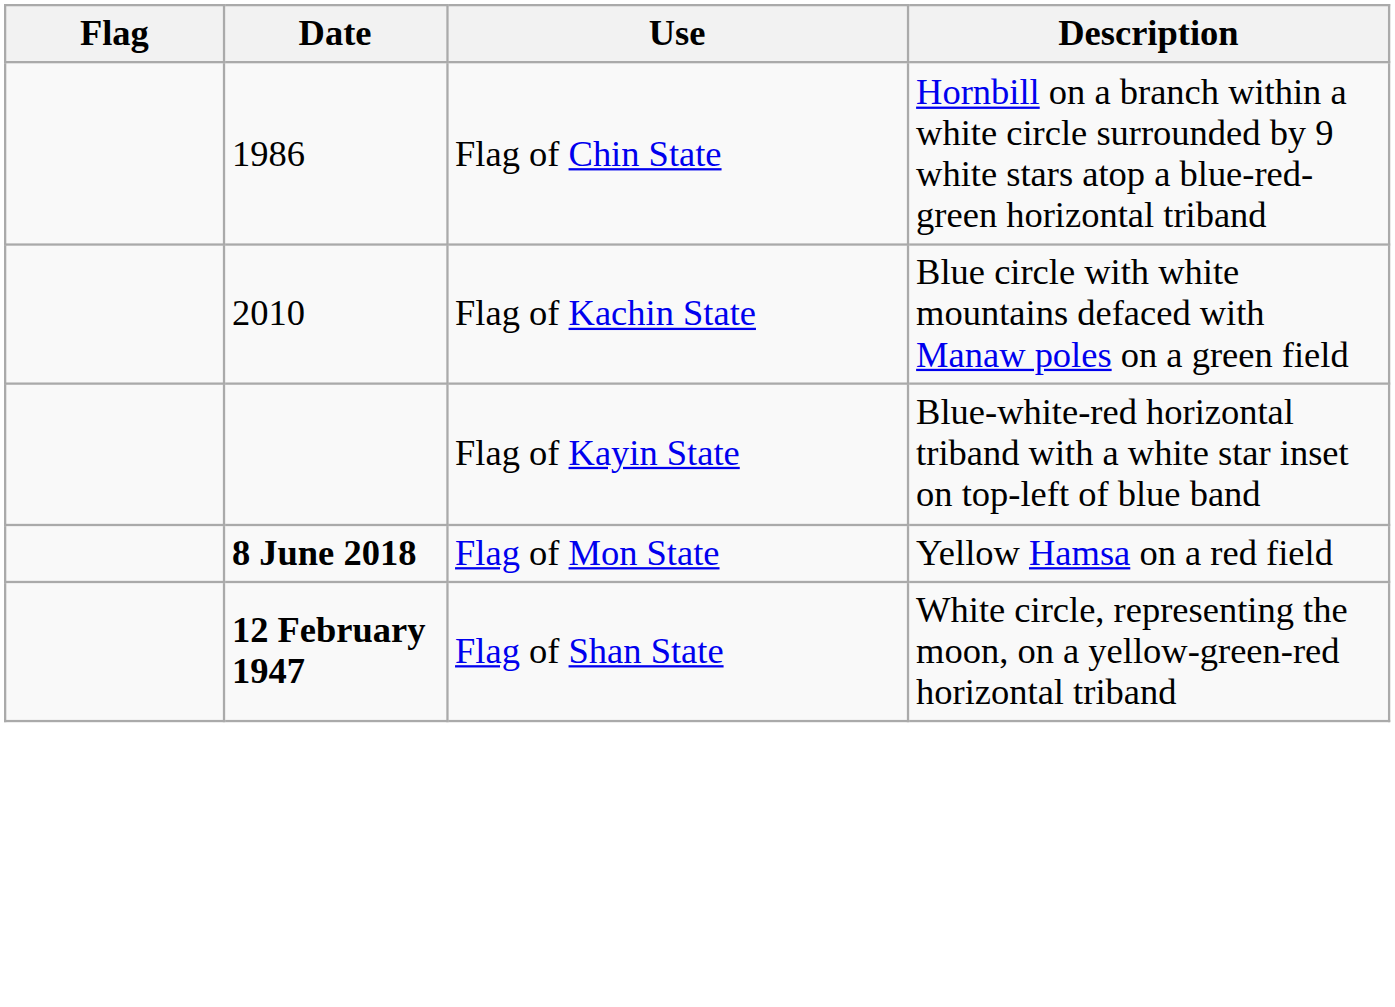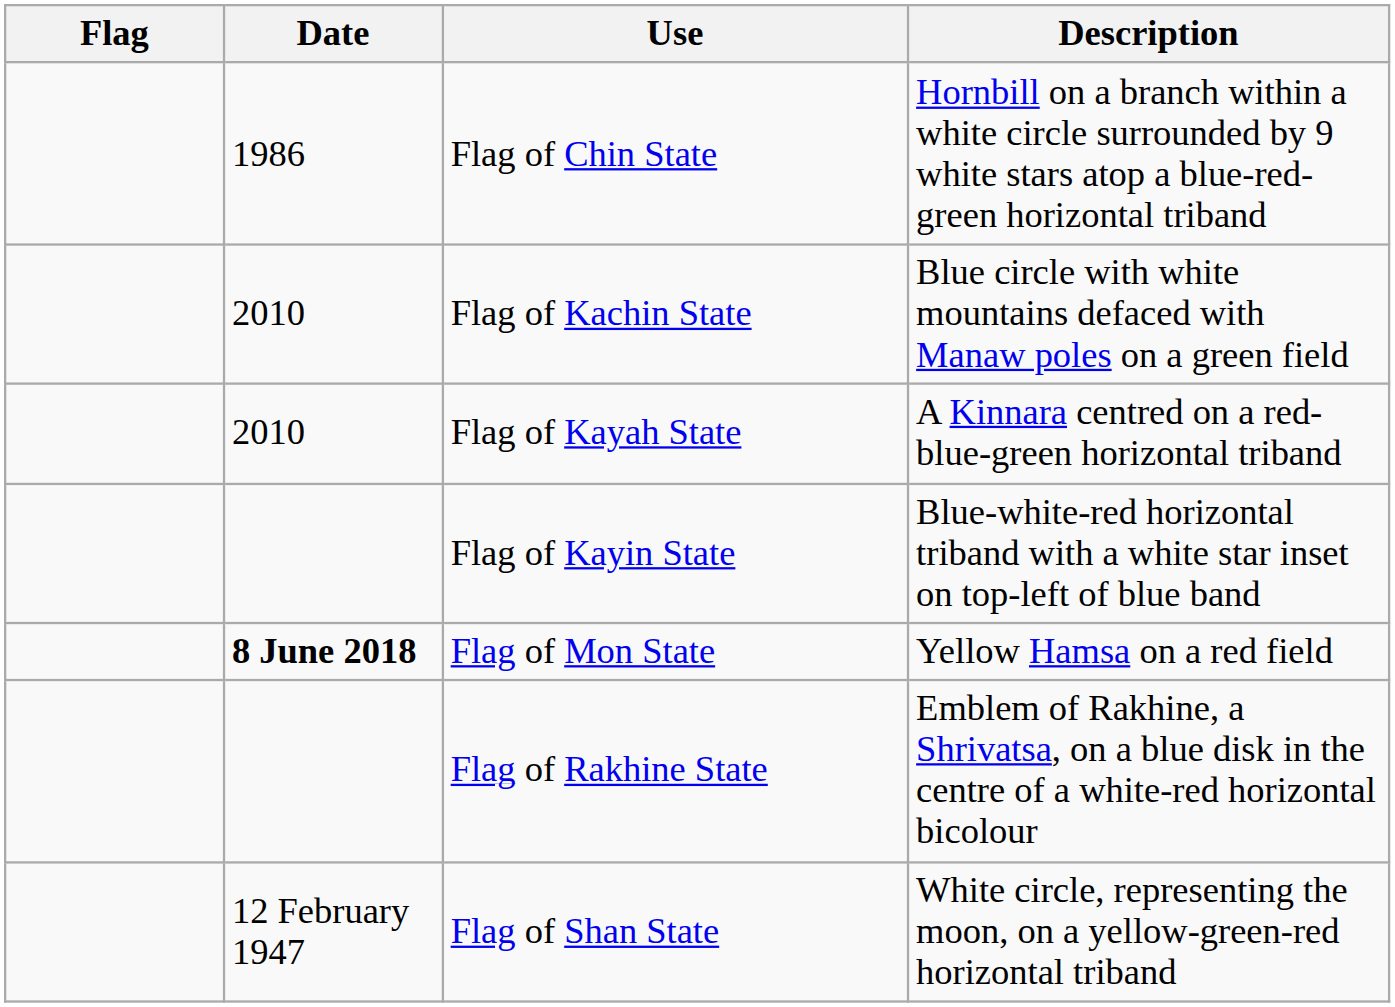+ row: 2010 | Flag of Kayah State | A Kinnara centred on a red-blue-green horizontal triband
+ row: Flag of Rakhine State | Emblem of Rakhine, a Shrivatsa, on a blue disk in the centre of a white-red horizontal bicolour
Flag of Shan State | Date: bold -> normal
